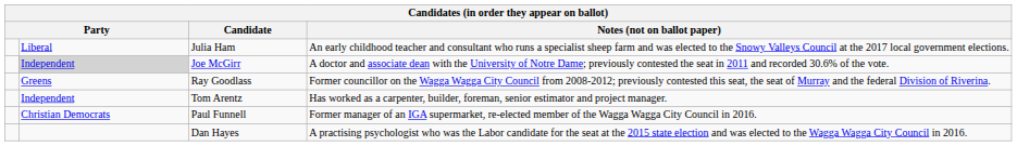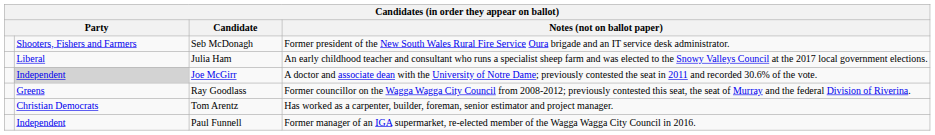+ row: Shooters, Fishers and Farmers | Seb McDonagh | Former president of the New South Wales Rural Fire Service Oura brigade and an IT service desk administrator.
Tom Arentz | column 2: Independent -> Christian Democrats
Paul Funnell | column 2: Christian Democrats -> Independent
- row: Dan Hayes | A practising psychologist who was the Labor candidate for the seat at the 2015 state election and was elected to the Wagga Wagga City Council in 2016.
